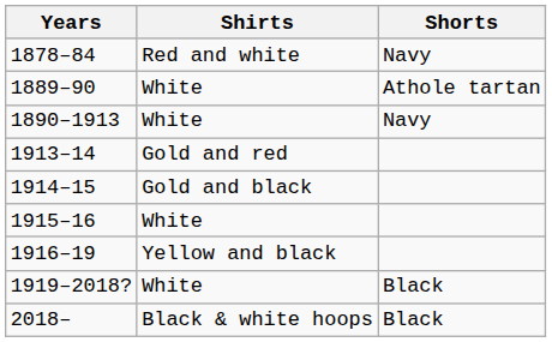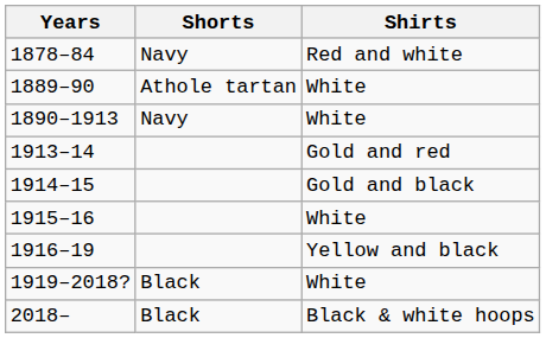columns swapped: Shirts <-> Shorts
